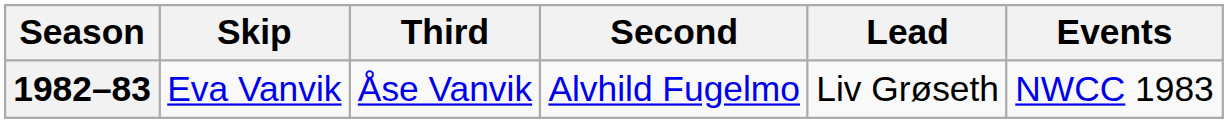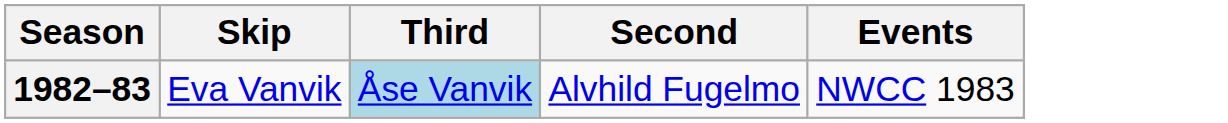- column: Lead | Liv Grøseth
1982–83 | Third: no background -> lightblue background
